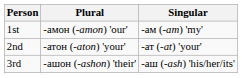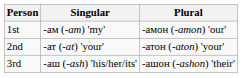columns swapped: Singular <-> Plural
